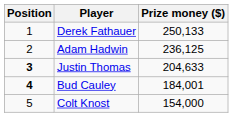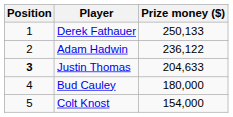Adam Hadwin | Prize money ($): 236,125 -> 236,122
Bud Cauley | Position: bold -> normal
Bud Cauley | Prize money ($): 184,001 -> 180,000
